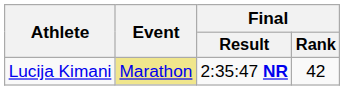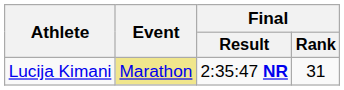Lucija Kimani | Final / Rank: 42 -> 31
